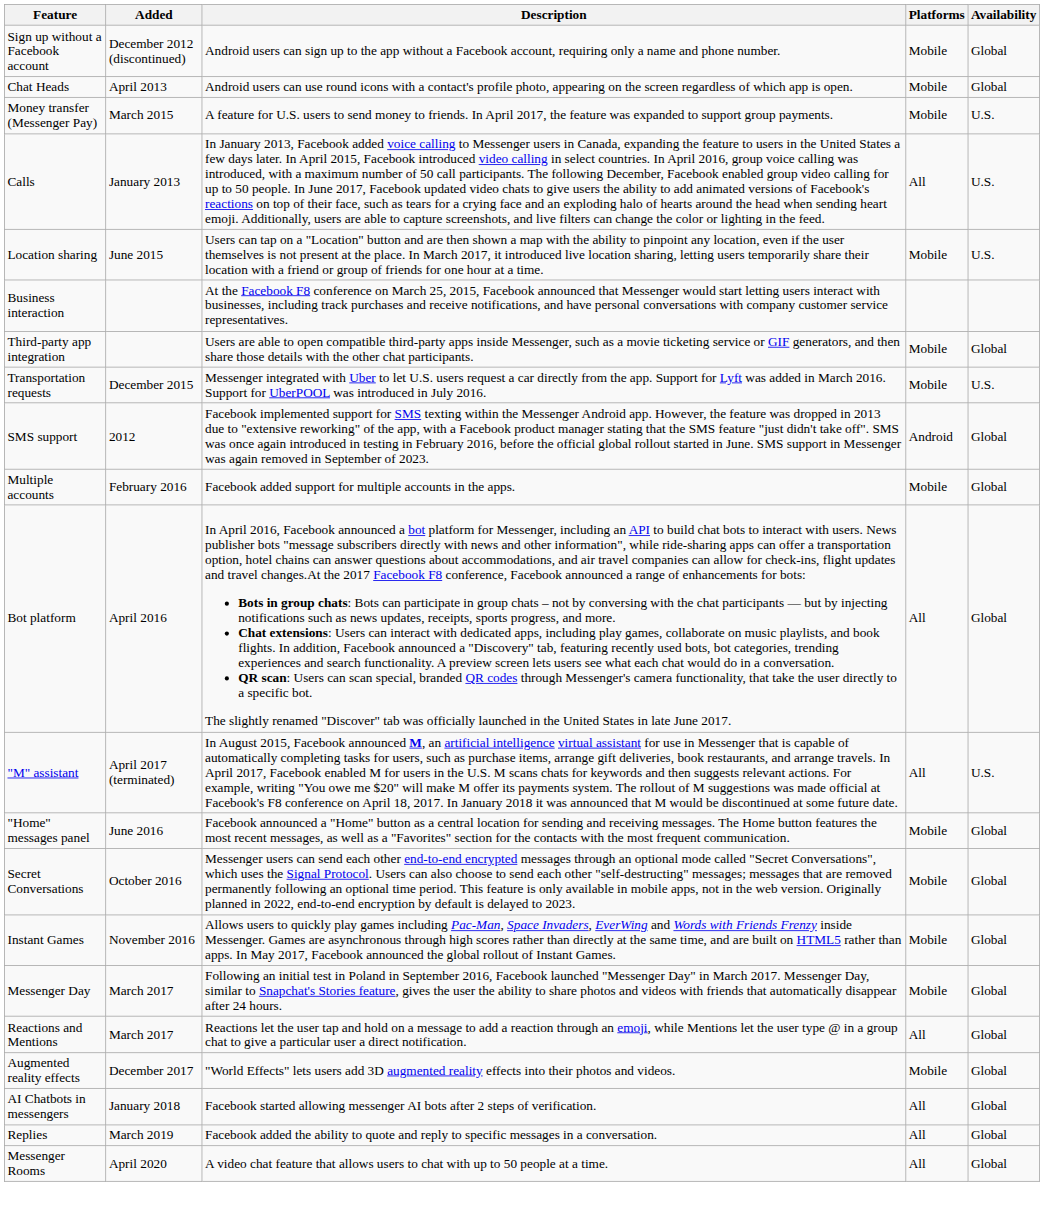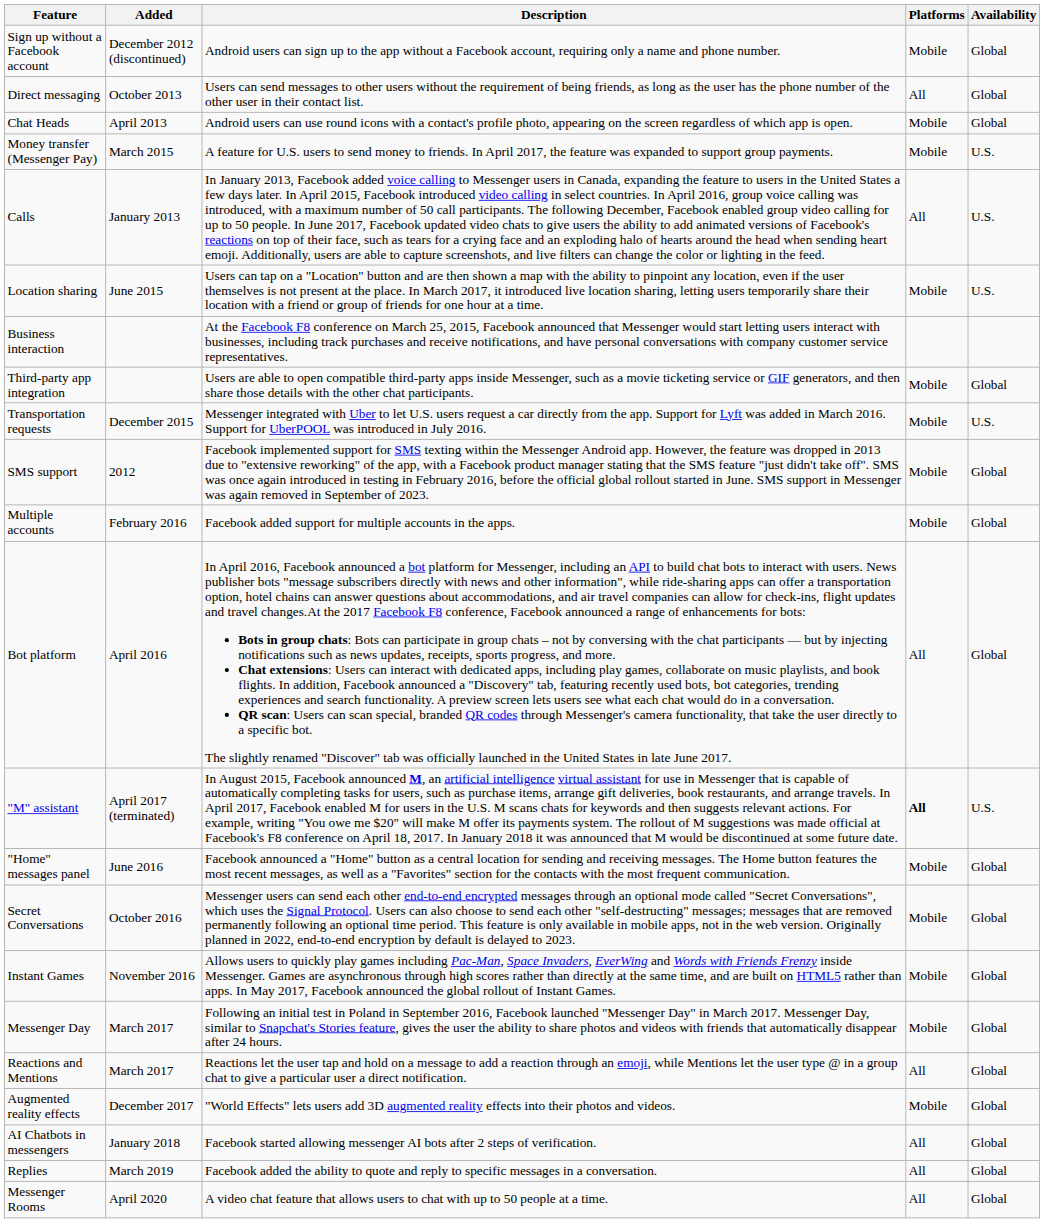+ row: Direct messaging | October 2013 | Users can send messages to other users without the requirement of being friends, as long as the user has the phone number of the other user in their contact list. | All | Global
SMS support | Platforms: Android -> Mobile
"M" assistant | Platforms: normal -> bold
